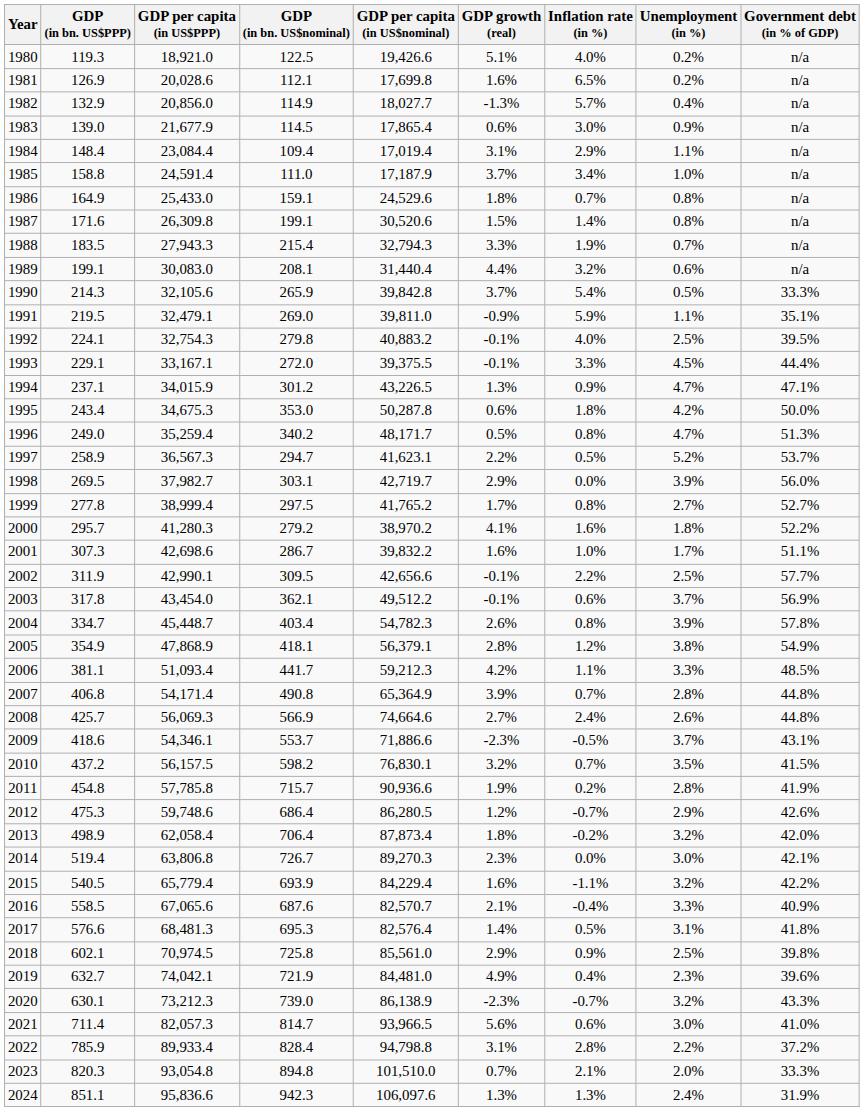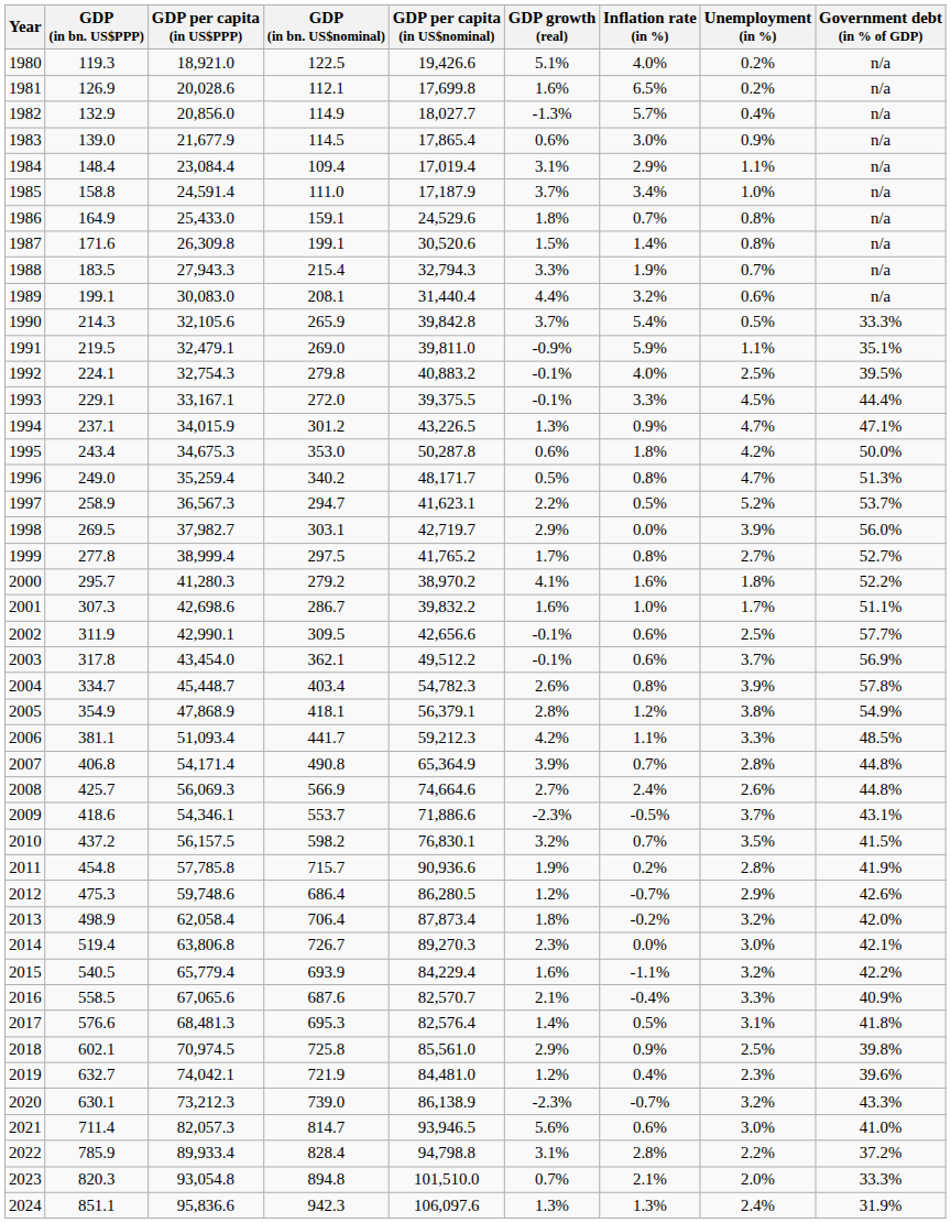2002 | Inflation rate (in %): 2.2% -> 0.6%
2019 | GDP growth (real): 4.9% -> 1.2%
2021 | GDP per capita (in US$nominal): 93,966.5 -> 93,946.5
